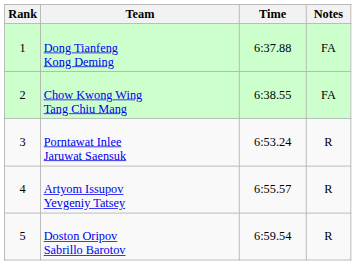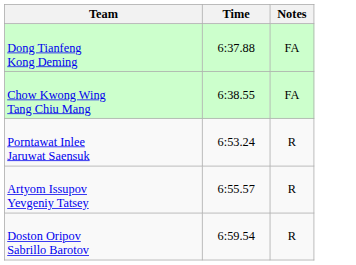- column: Rank | 1 | 2 | 3 | 4 | 5
